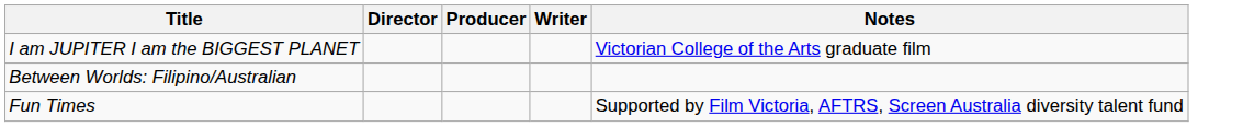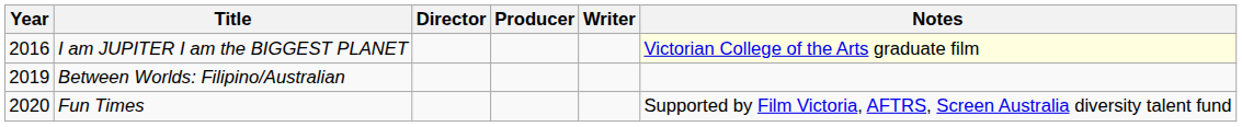+ column: Year | 2016 | 2019 | 2020
I am JUPITER I am the BIGGEST PLANET | Notes: no background -> lightyellow background
